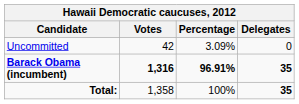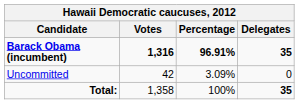rows swapped: Barack Obama (incumbent) <-> Uncommitted
